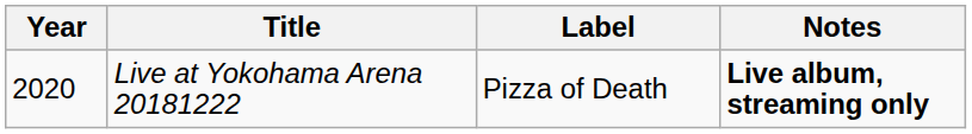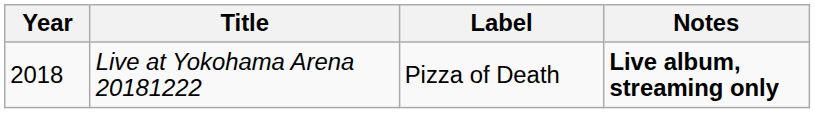Live at Yokohama Arena 20181222 | Year: 2020 -> 2018
